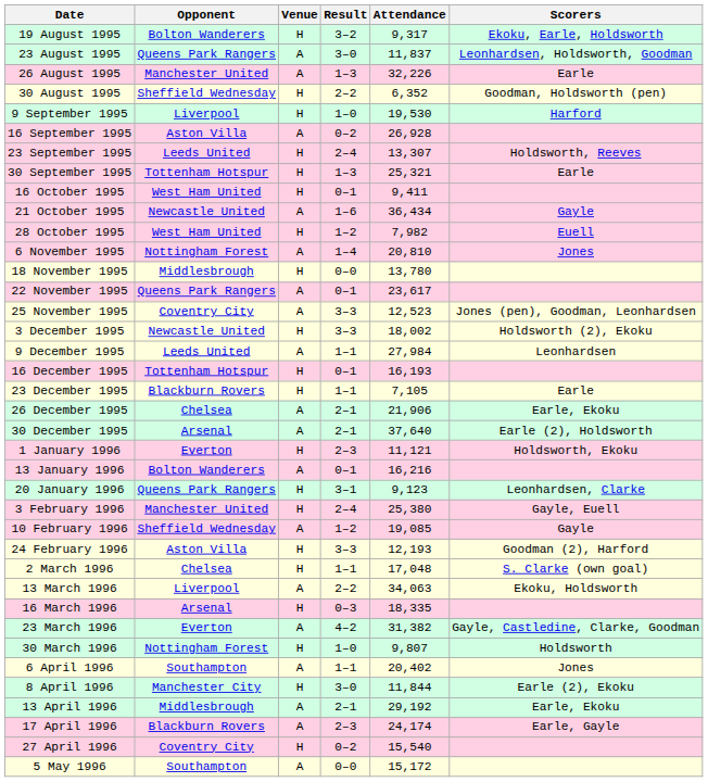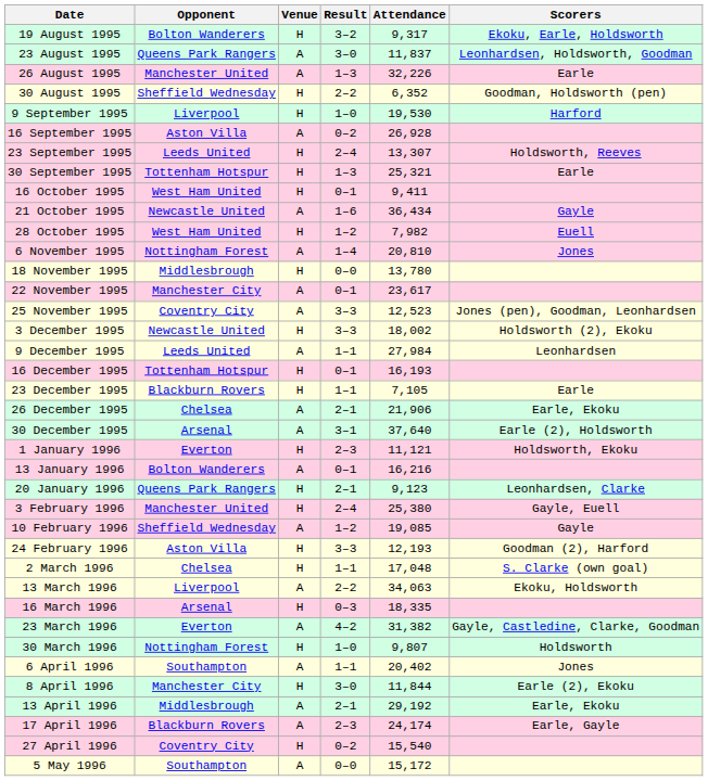22 November 1995 | Opponent: Queens Park Rangers -> Manchester City
30 December 1995 | Result: 2–1 -> 3–1
20 January 1996 | Result: 3–1 -> 2–1
